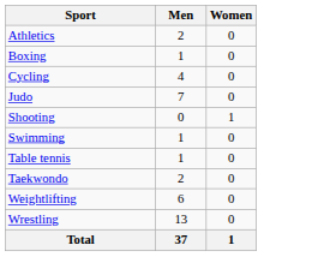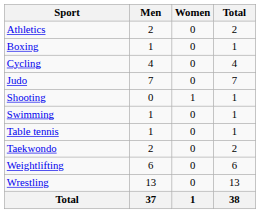+ column: Total | 2 | 1 | 4 | 7 | 1 | 1 | 1 | 2 | 6 | 13 | 38
